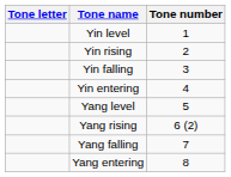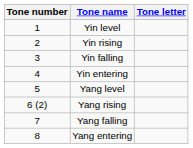columns swapped: Tone number <-> Tone letter
